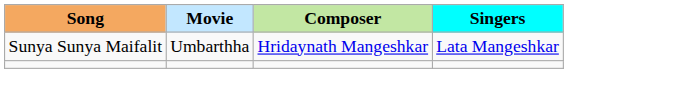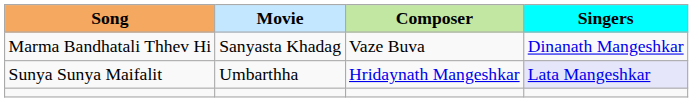+ row: Marma Bandhatali Thhev Hi | Sanyasta Khadag | Vaze Buva | Dinanath Mangeshkar
Sunya Sunya Maifalit | Singers: no background -> lavender background
